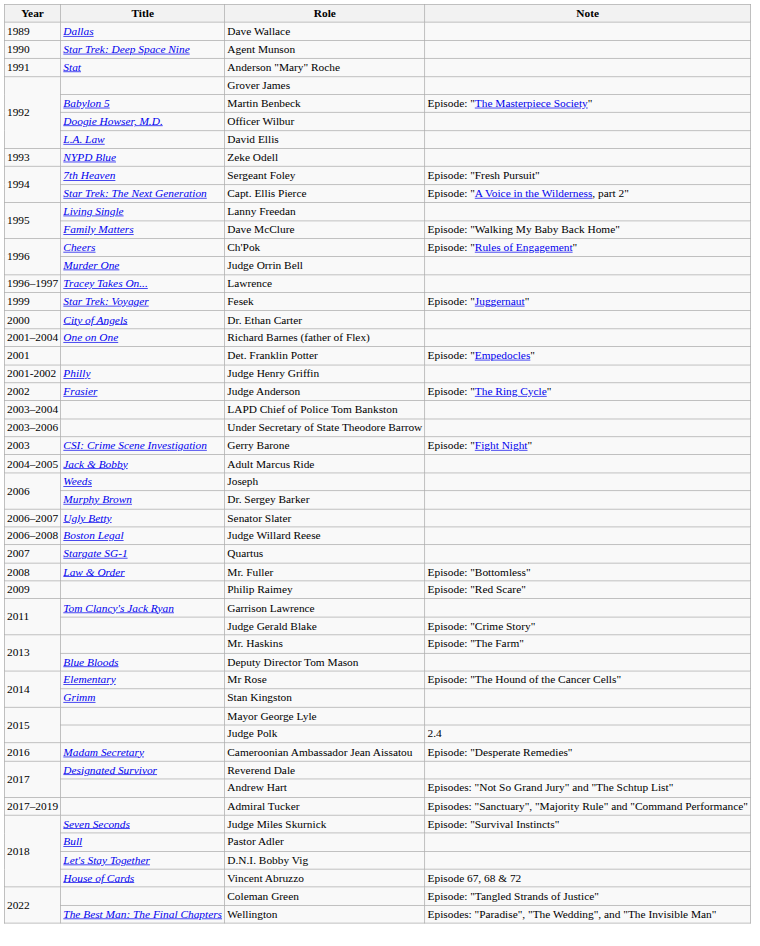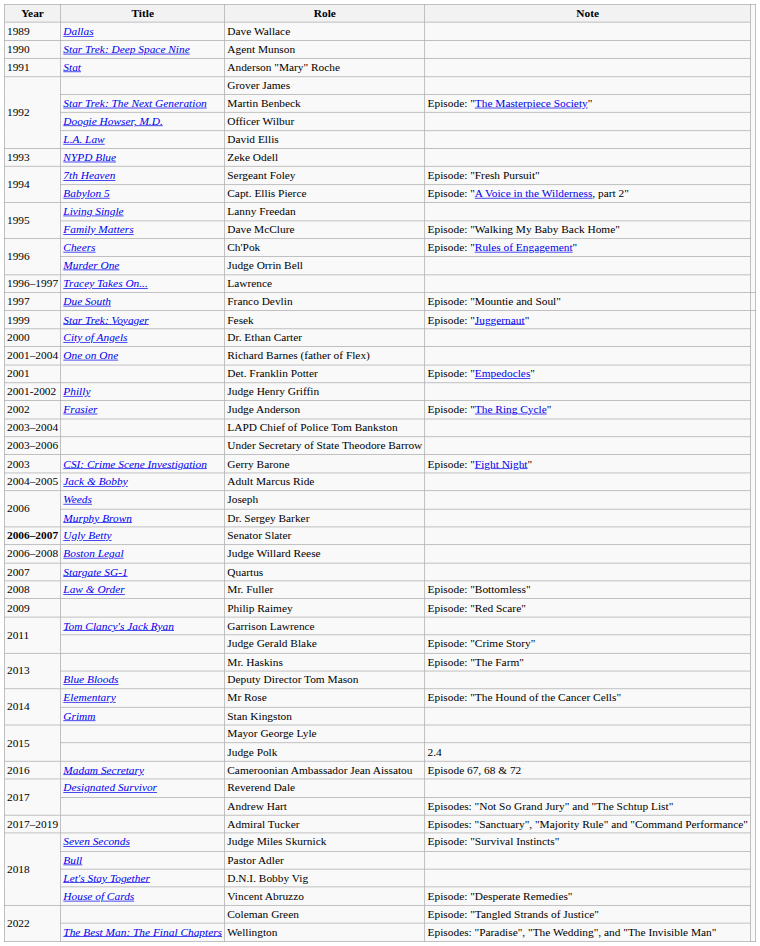Martin Benbeck | Title: Babylon 5 -> Star Trek: The Next Generation
Capt. Ellis Pierce | Title: Star Trek: The Next Generation -> Babylon 5
+ row: 1997 | Due South | Franco Devlin | Episode: "Mountie and Soul"
Senator Slater | Year: normal -> bold
Cameroonian Ambassador Jean Aissatou | Note: Episode: "Desperate Remedies" -> Episode 67, 68 & 72
Vincent Abruzzo | Note: Episode 67, 68 & 72 -> Episode: "Desperate Remedies"
